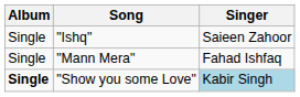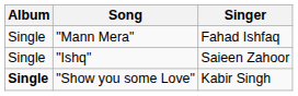rows swapped: "Mann Mera" <-> "Ishq"
"Show you some Love" | Singer: lightblue background -> no background
